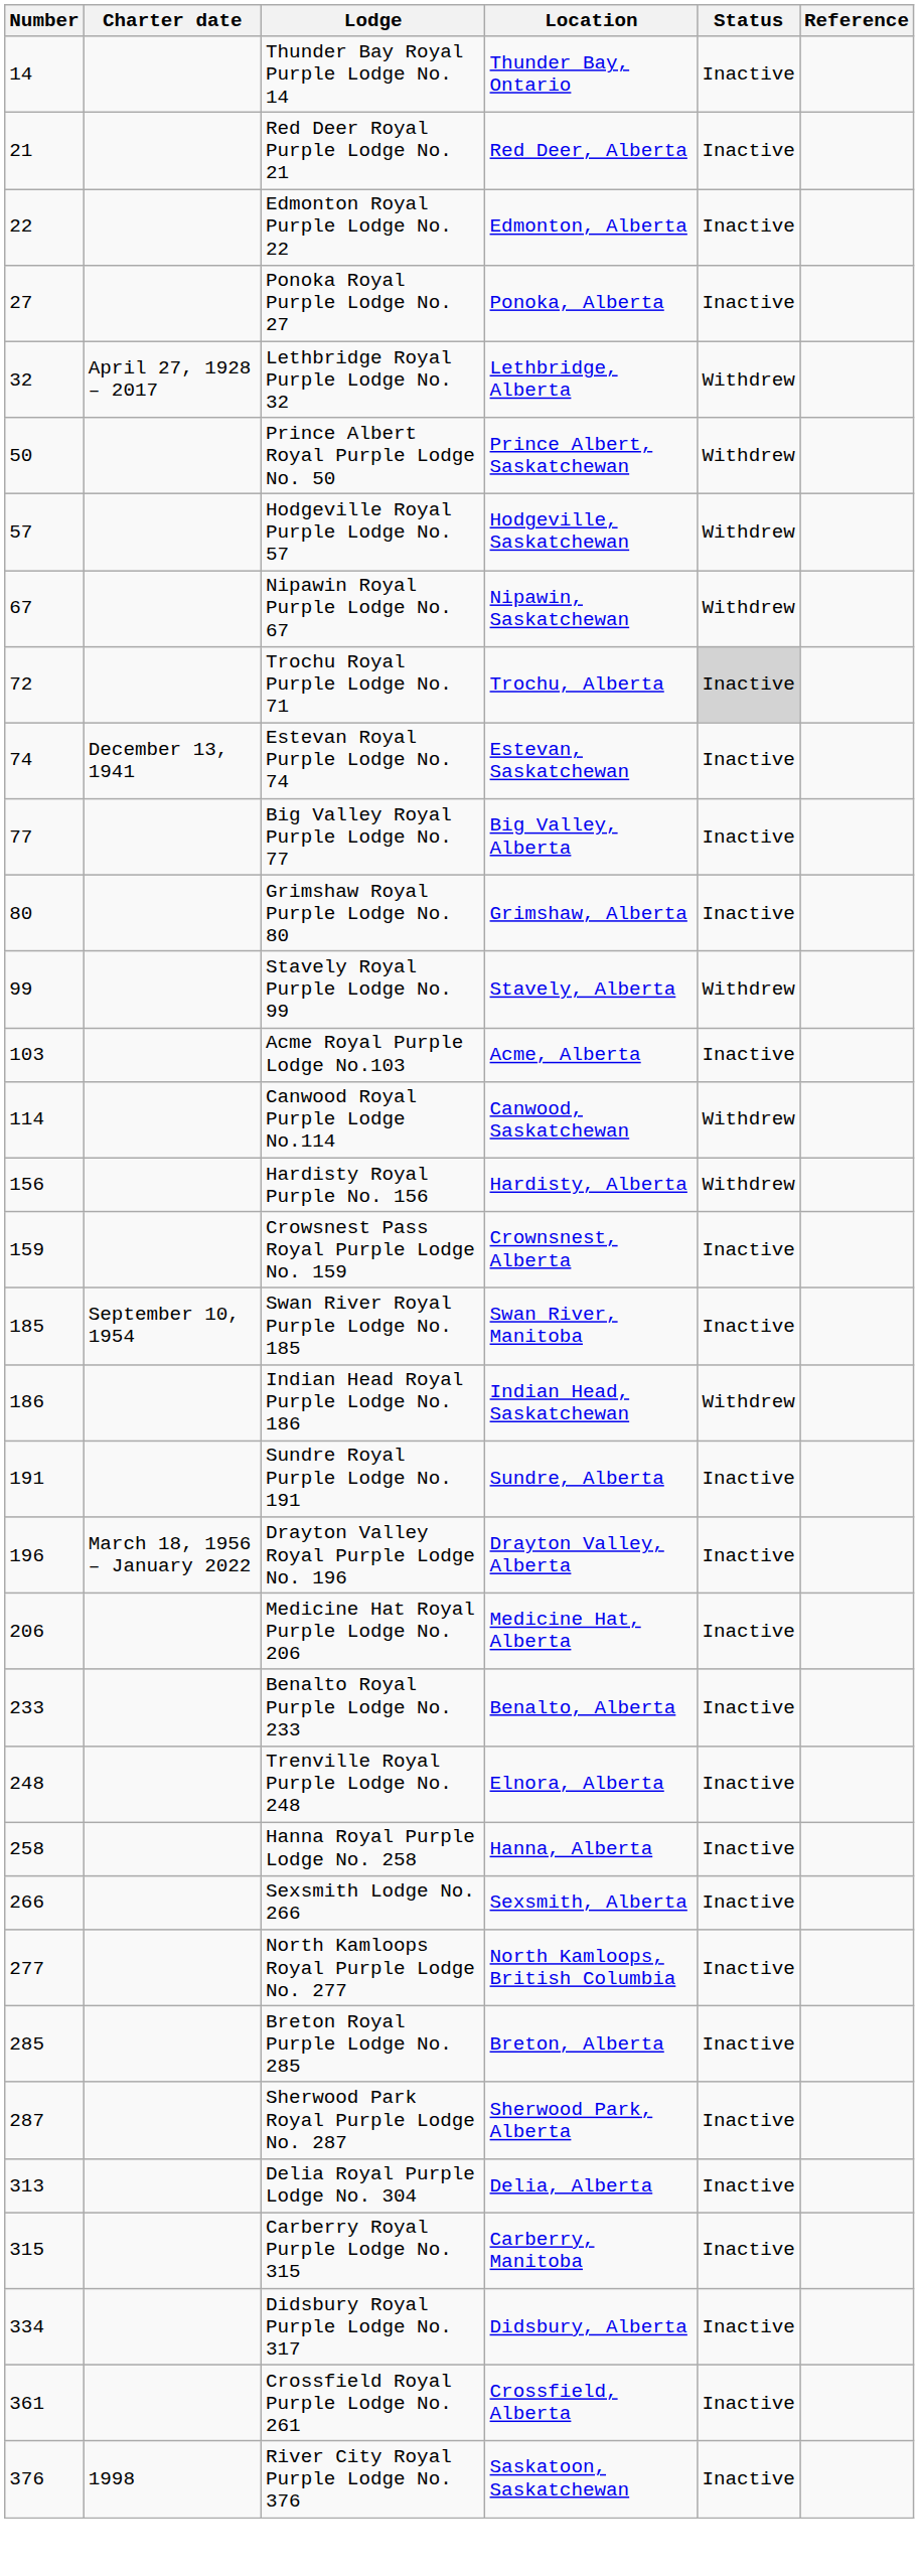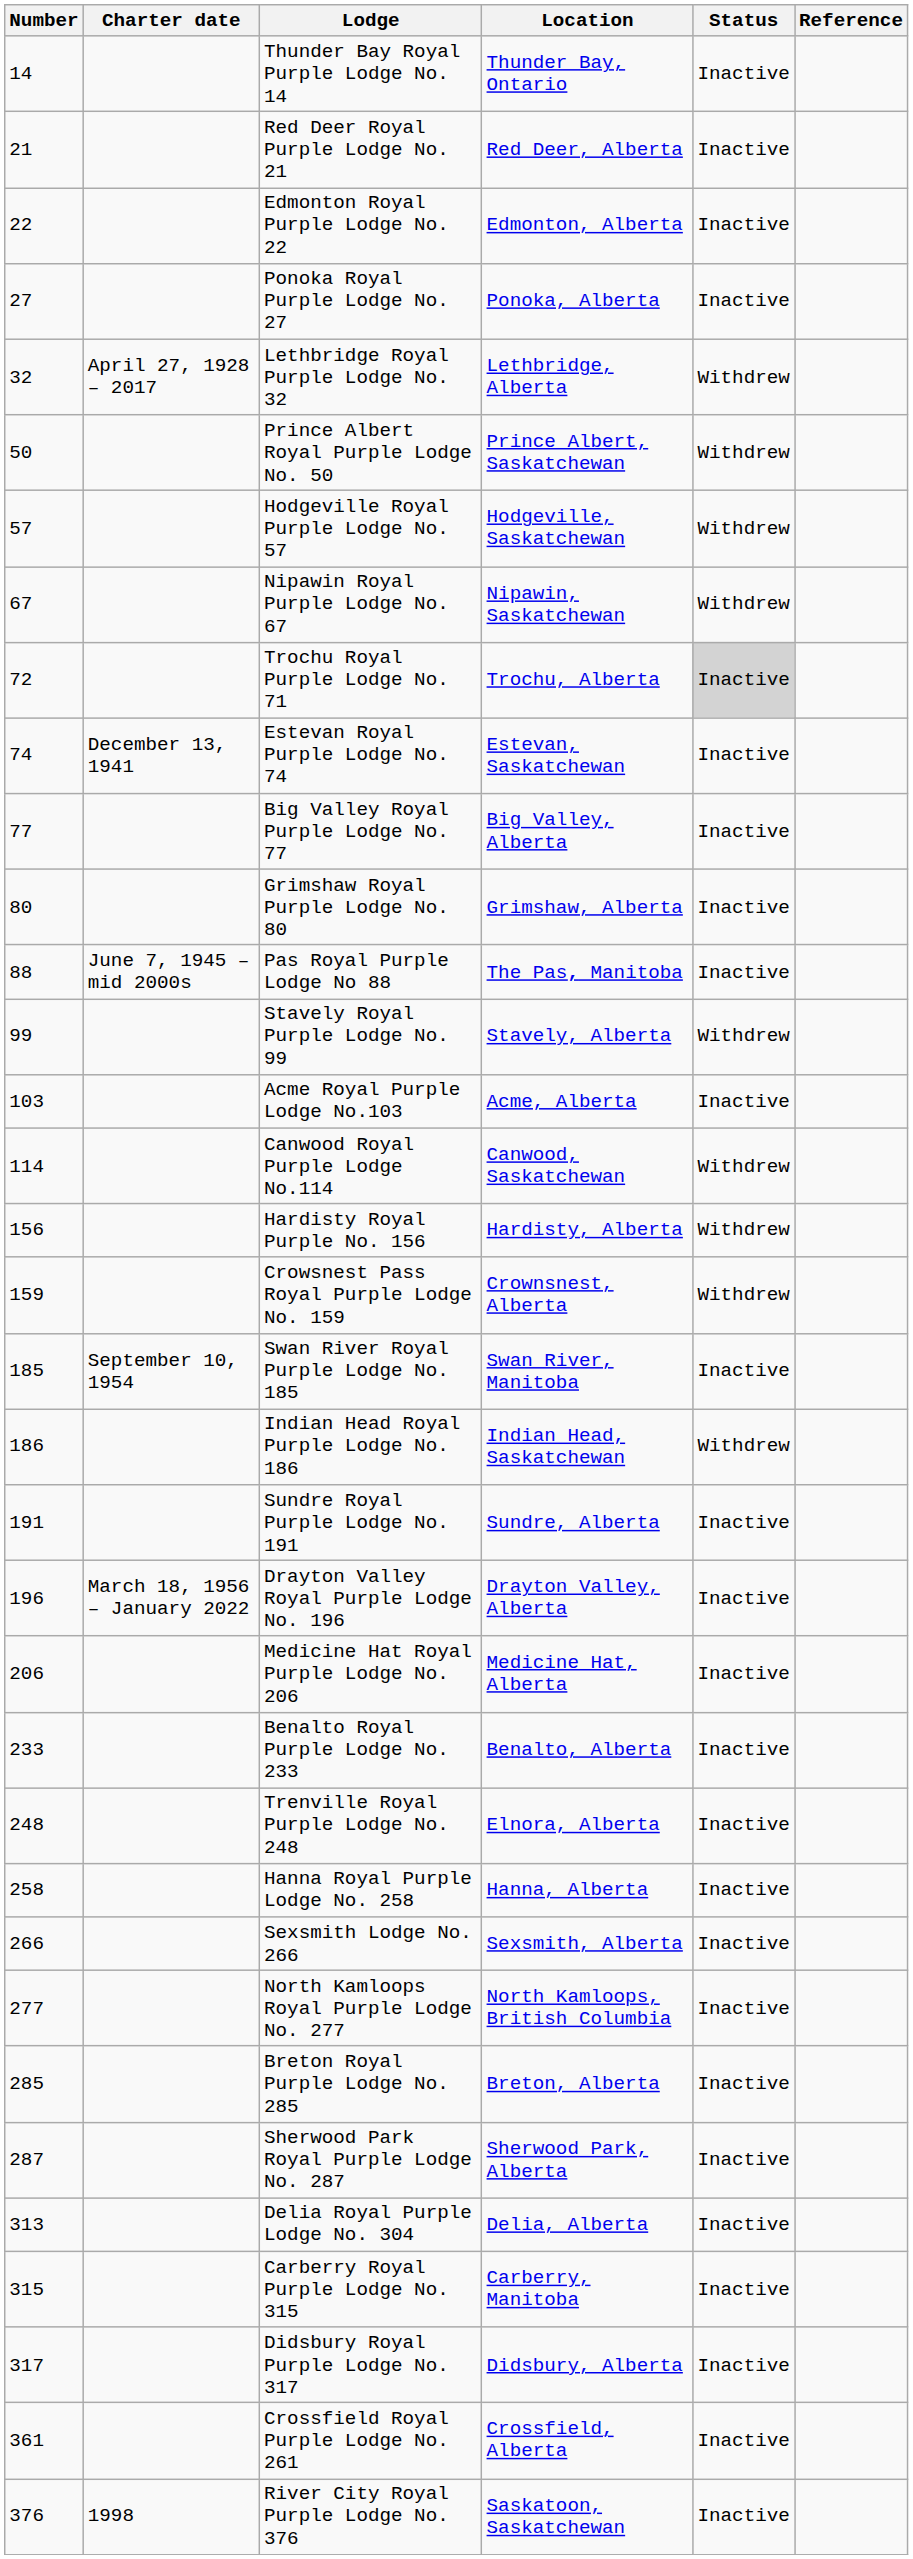+ row: 88 | June 7, 1945 – mid 2000s | Pas Royal Purple Lodge No 88 | The Pas, Manitoba | Inactive
Crowsnest Pass Royal Purple Lodge No. 159 | Status: Inactive -> Withdrew
Didsbury Royal Purple Lodge No. 317 | Number: 334 -> 317
